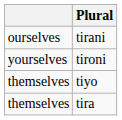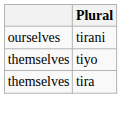- row: yourselves | tironi
